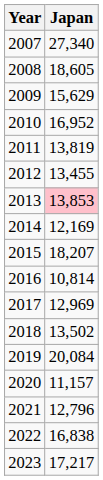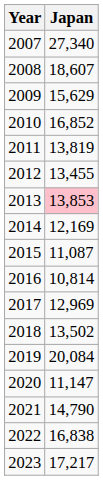2008 | Japan: 18,605 -> 18,607
2010 | Japan: 16,952 -> 16,852
2015 | Japan: 18,207 -> 11,087
2020 | Japan: 11,157 -> 11,147
2021 | Japan: 12,796 -> 14,790
